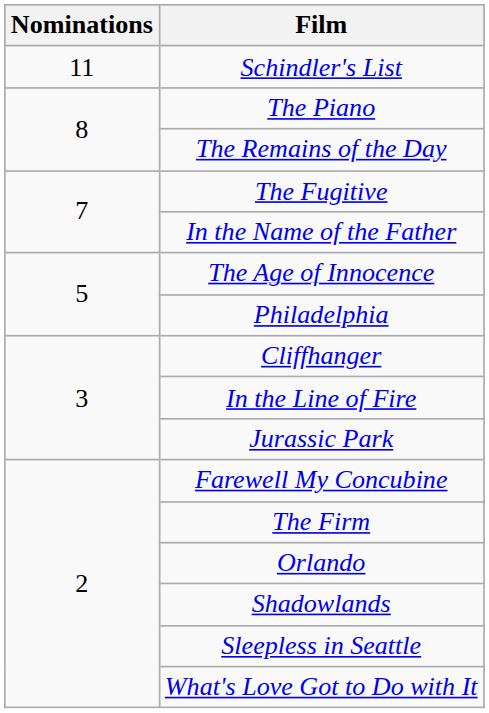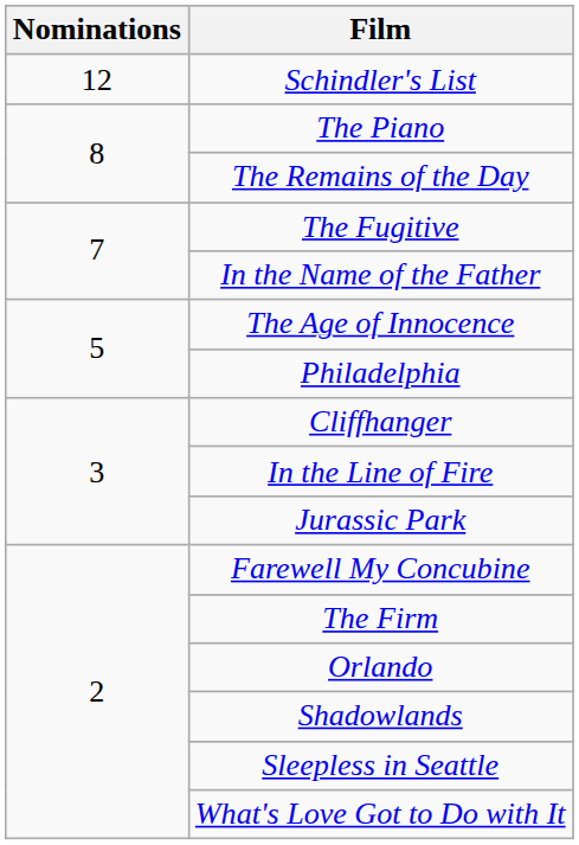Schindler's List | Nominations: 11 -> 12
